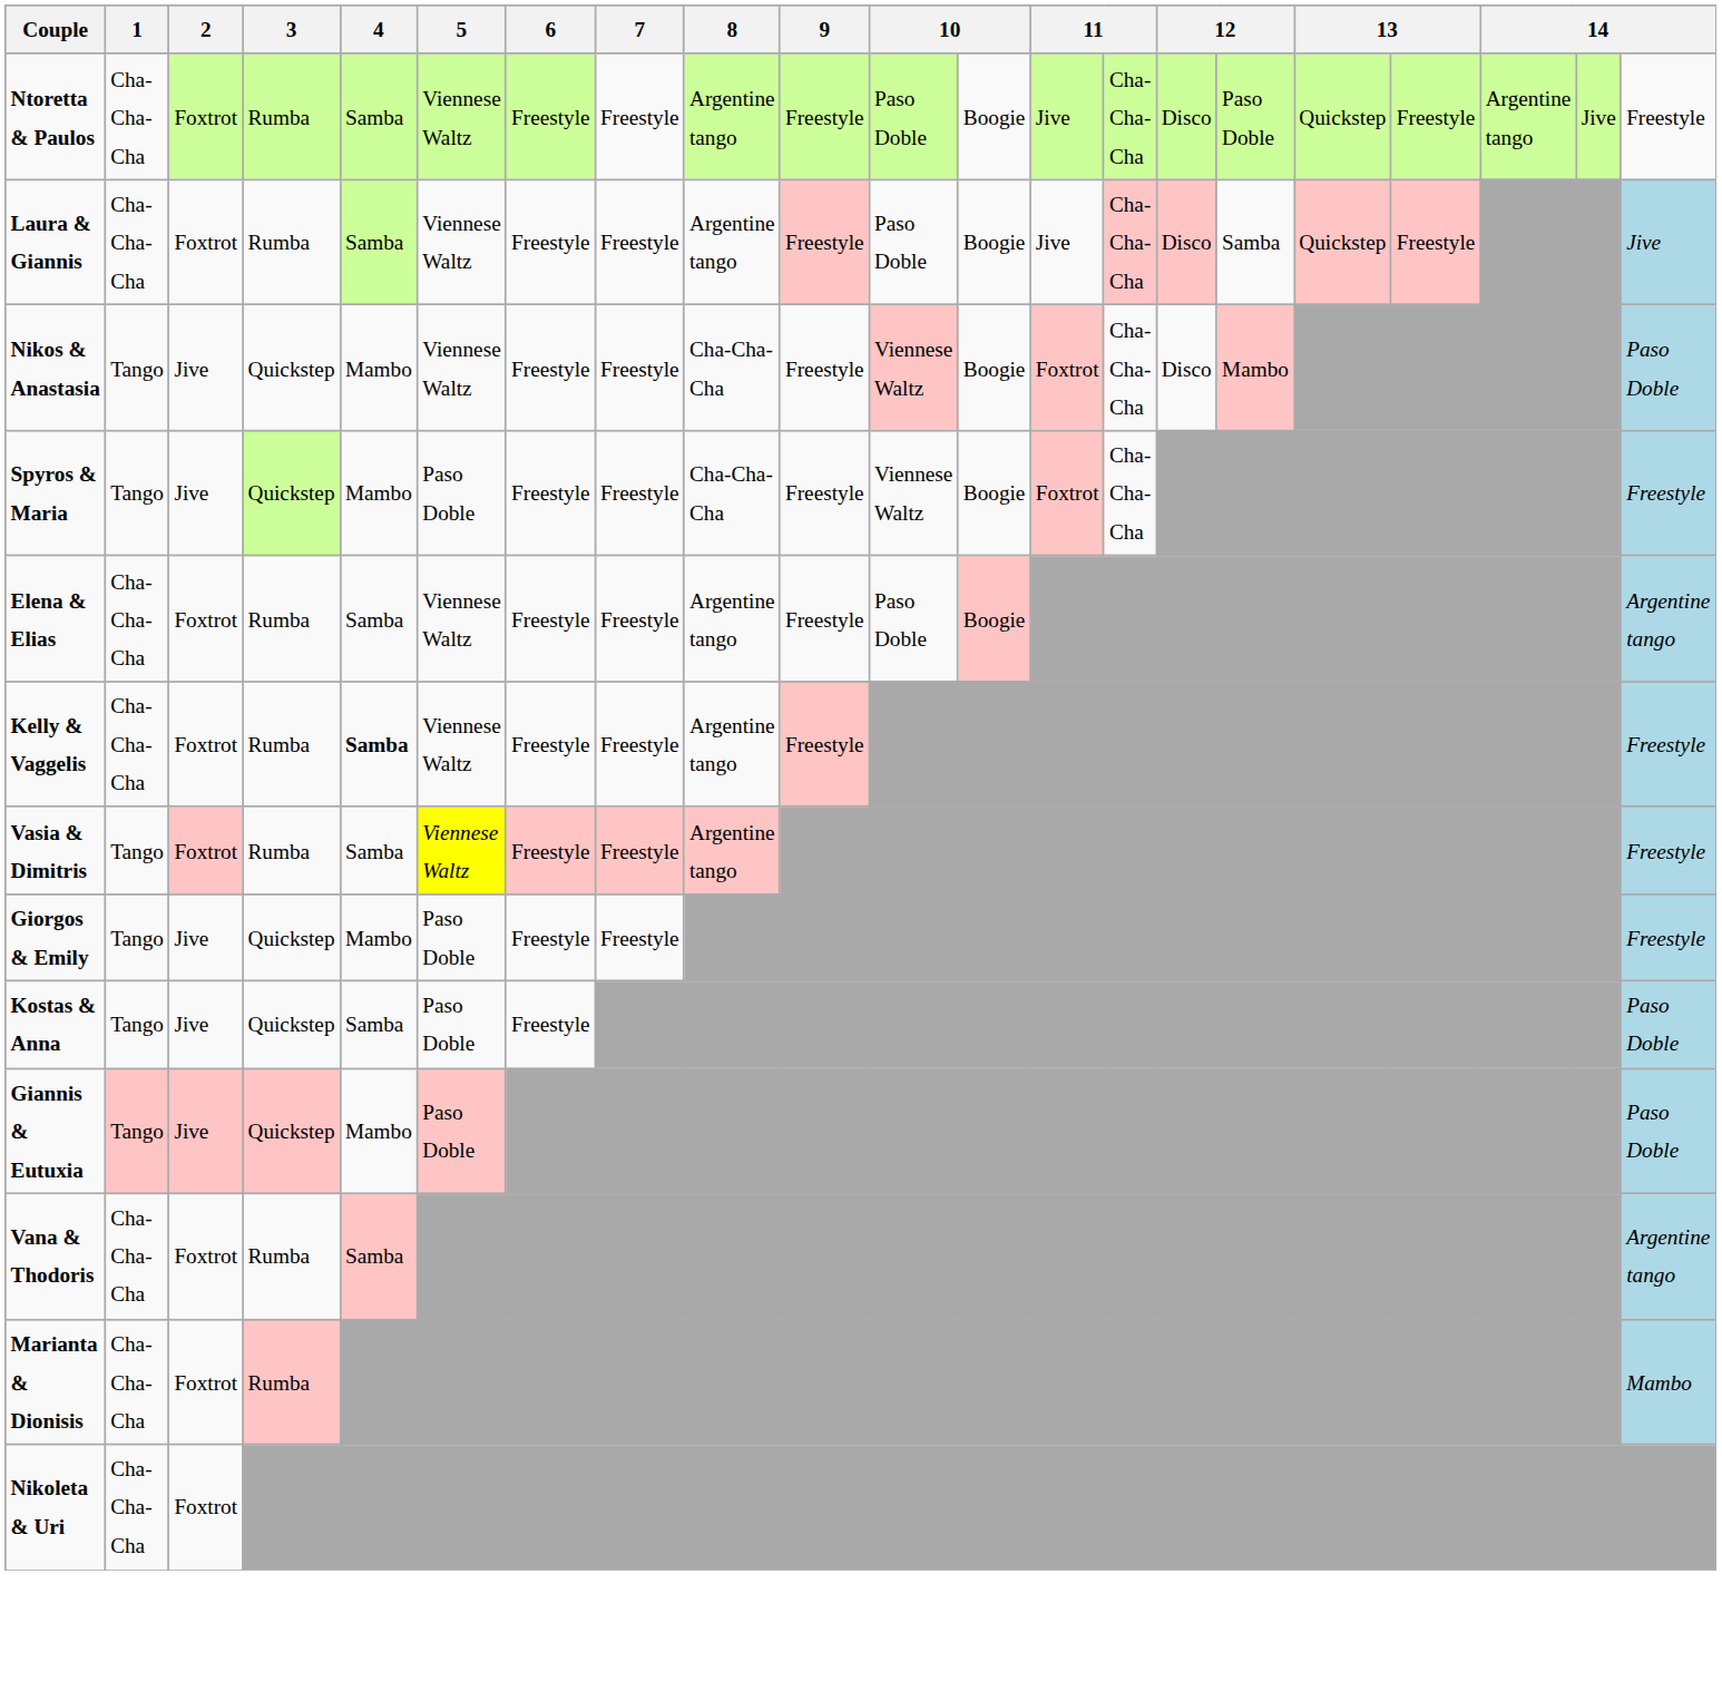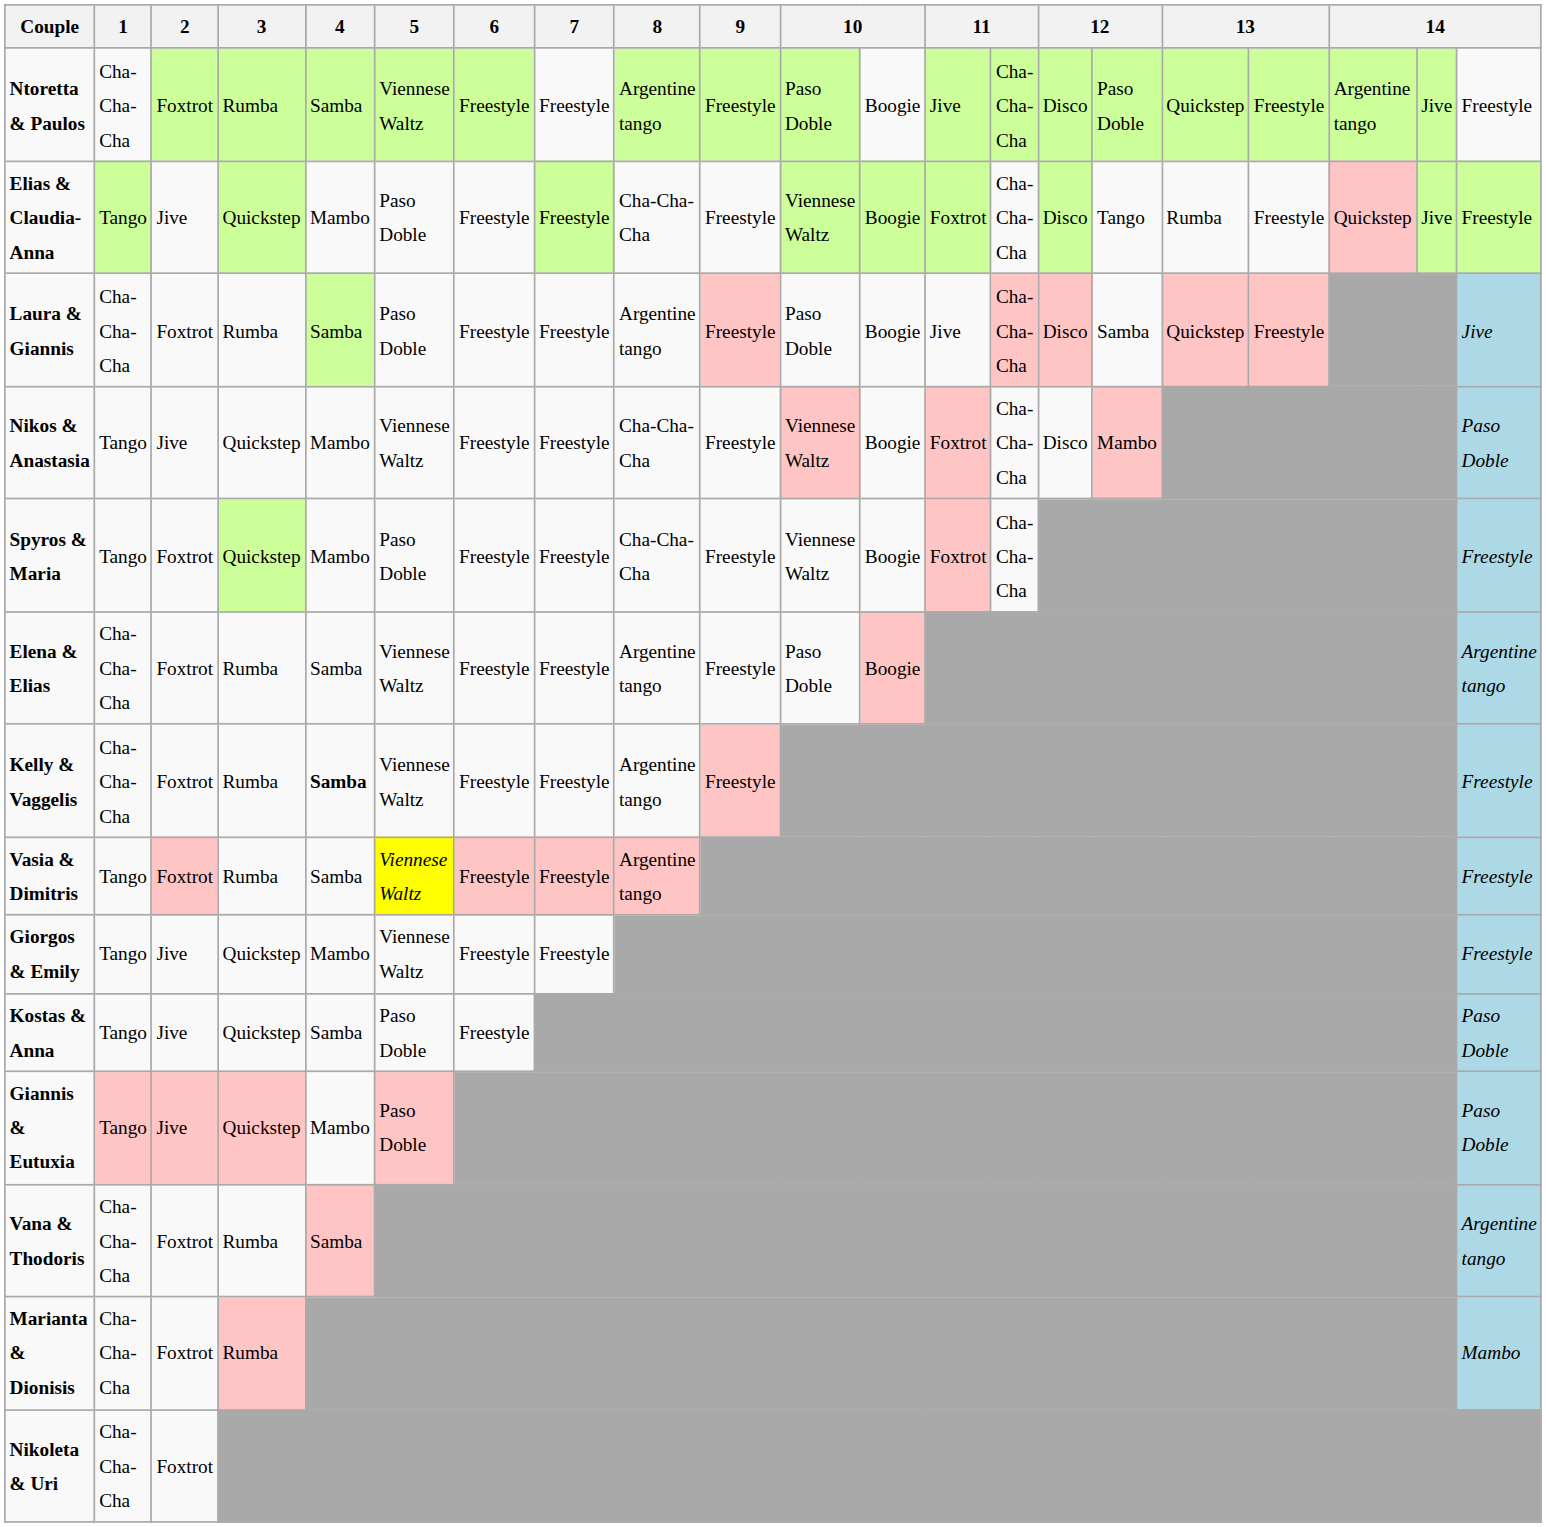+ row: Elias & Claudia-Anna | Tango | Jive | Quickstep | Mambo | Paso Doble | Freestyle | Freestyle | Cha-Cha-Cha | Freestyle | Viennese Waltz | Boogie | Foxtrot | Cha-Cha-Cha | Disco | Tango | Rumba | Freestyle | Quickstep | Jive | Freestyle
Laura & Giannis | 5: Viennese Waltz -> Paso Doble
Spyros & Maria | 2: Jive -> Foxtrot
Giorgos & Emily | 5: Paso Doble -> Viennese Waltz
